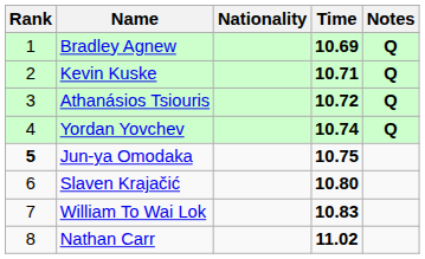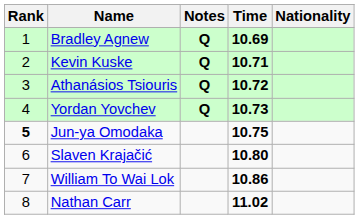columns swapped: Nationality <-> Notes
Yordan Yovchev | Time: 10.74 -> 10.73
William To Wai Lok | Time: 10.83 -> 10.86
